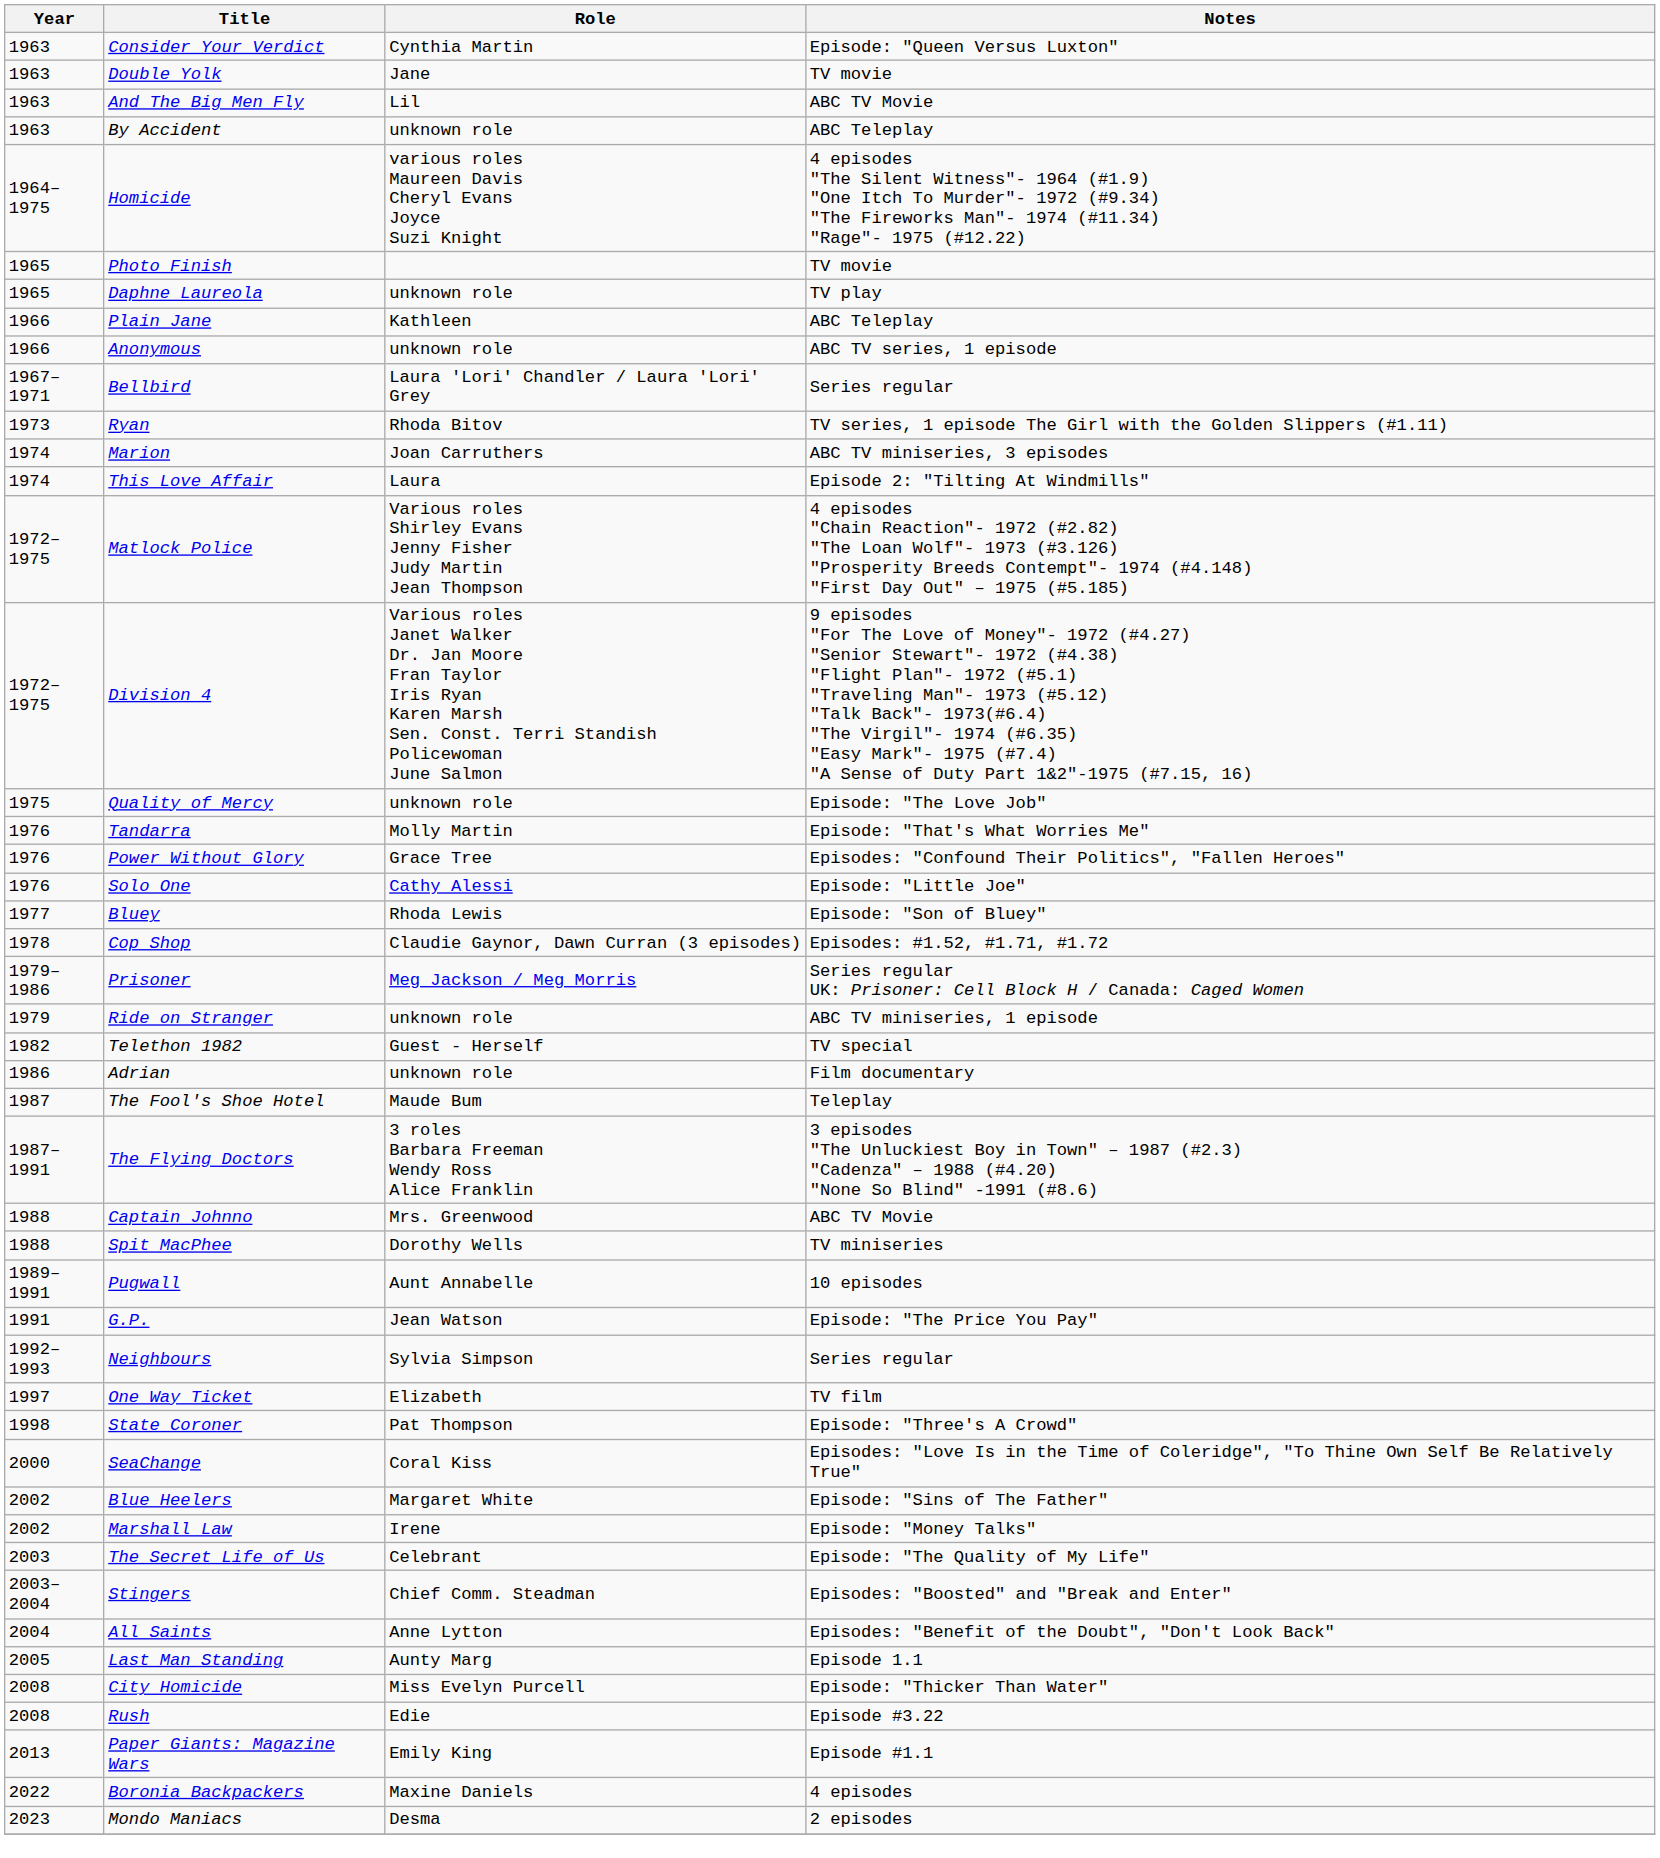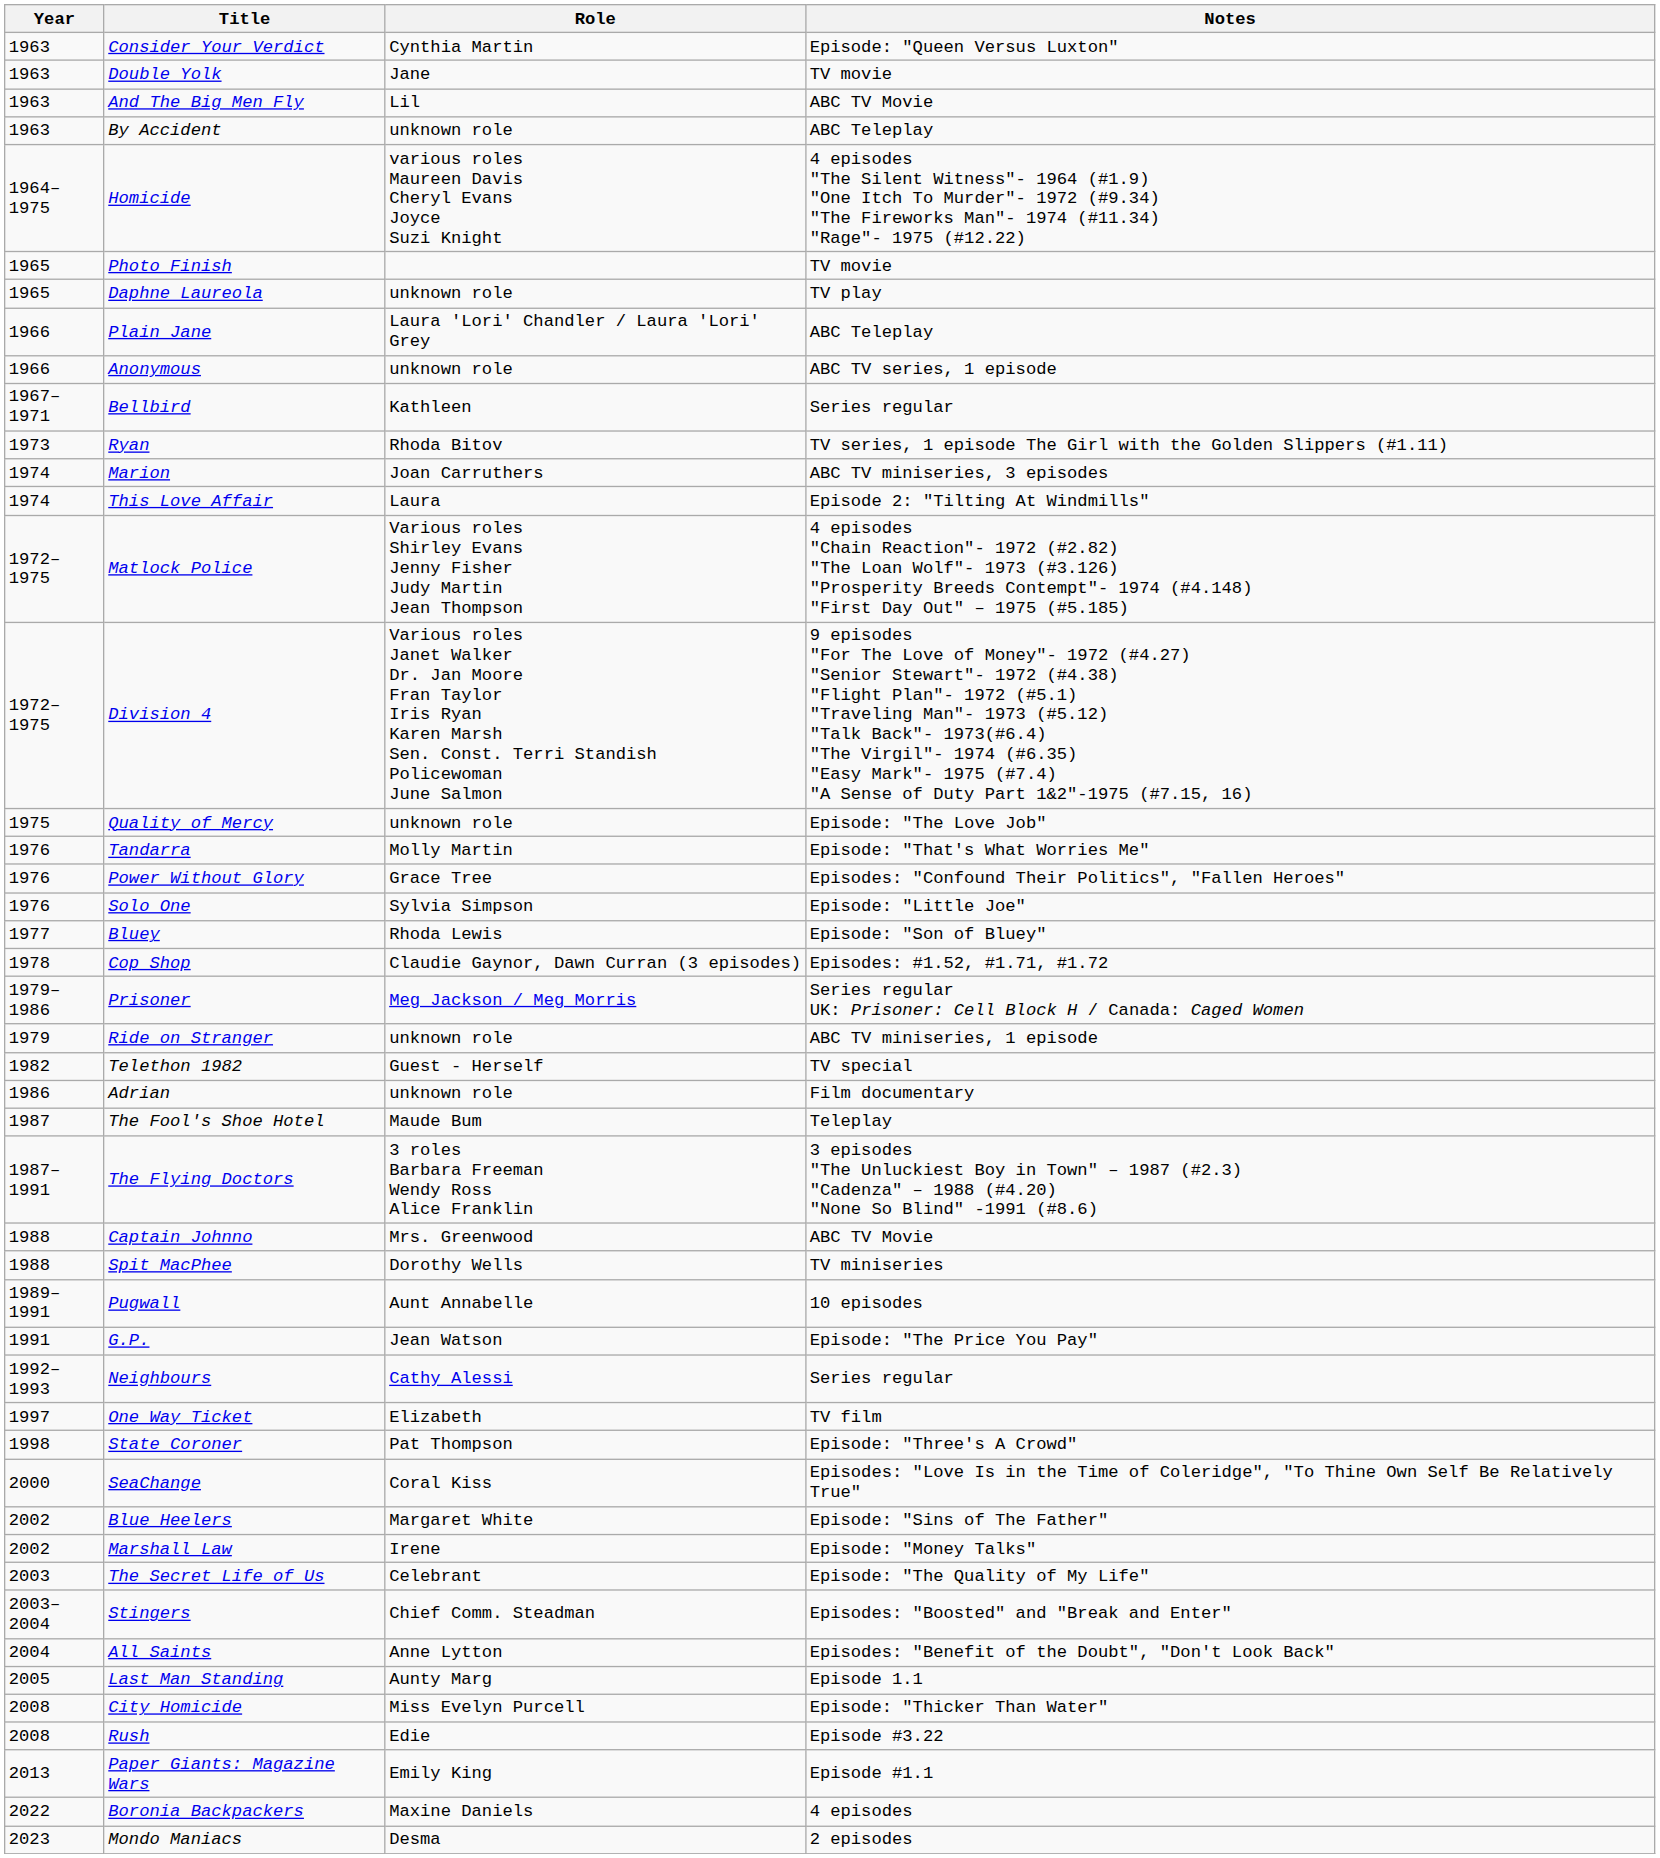Plain Jane | Role: Kathleen -> Laura 'Lori' Chandler / Laura 'Lori' Grey
Bellbird | Role: Laura 'Lori' Chandler / Laura 'Lori' Grey -> Kathleen
Solo One | Role: Cathy Alessi -> Sylvia Simpson
Neighbours | Role: Sylvia Simpson -> Cathy Alessi
